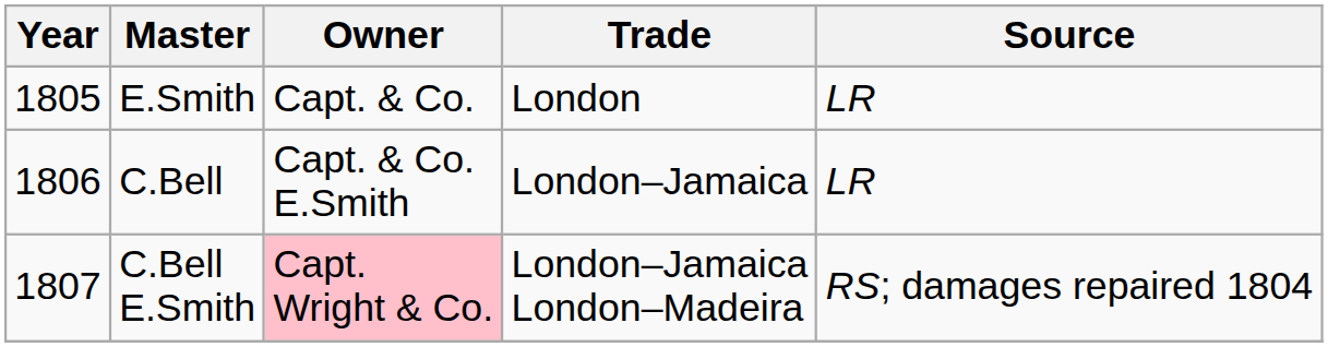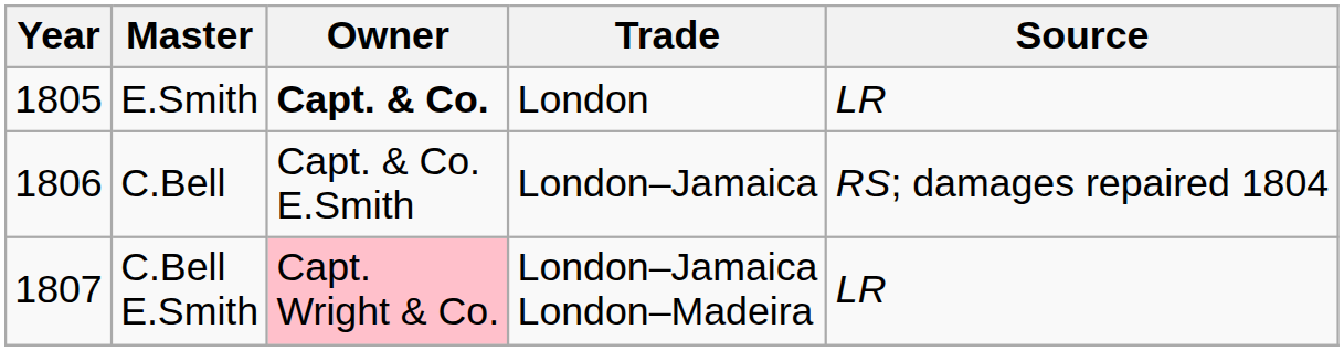E.Smith | Owner: normal -> bold
C.Bell | Source: LR -> RS; damages repaired 1804
C.Bell E.Smith | Source: RS; damages repaired 1804 -> LR
